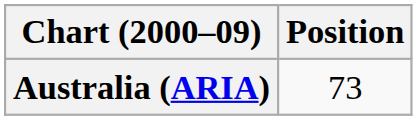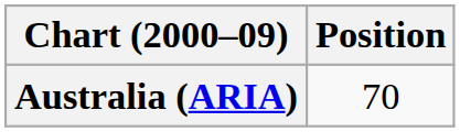Australia (ARIA) | Position: 73 -> 70
